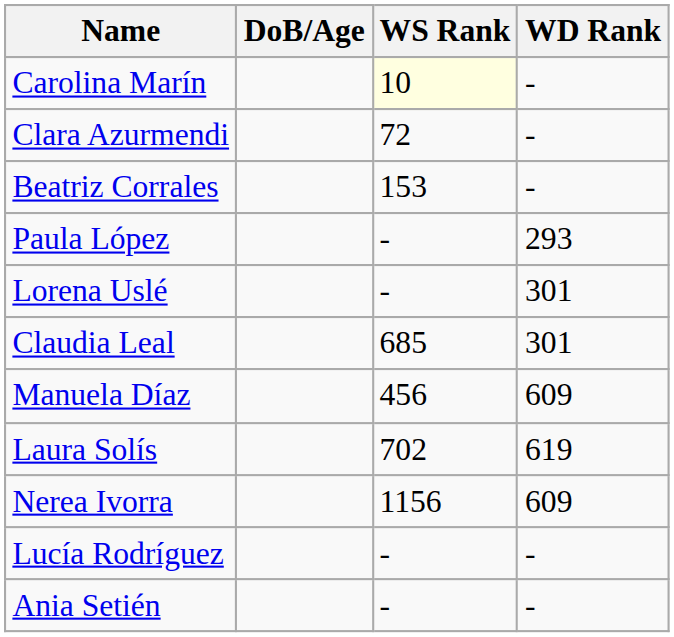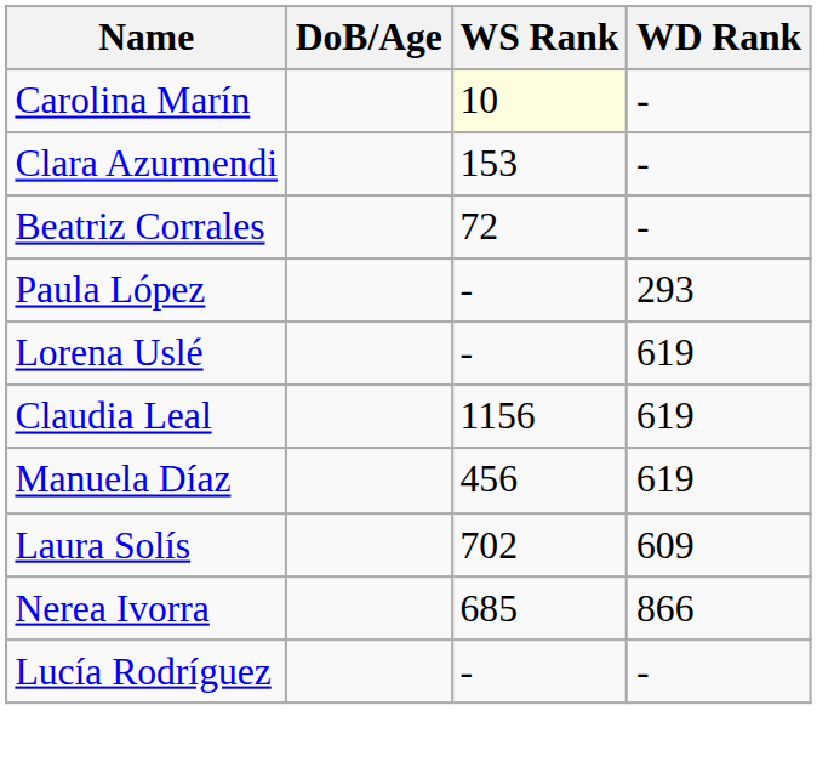Clara Azurmendi | WS Rank: 72 -> 153
Beatriz Corrales | WS Rank: 153 -> 72
Lorena Uslé | WD Rank: 301 -> 619
Claudia Leal | WS Rank: 685 -> 1156
Claudia Leal | WD Rank: 301 -> 619
Manuela Díaz | WD Rank: 609 -> 619
Laura Solís | WD Rank: 619 -> 609
Nerea Ivorra | WS Rank: 1156 -> 685
Nerea Ivorra | WD Rank: 609 -> 866
- row: Ania Setién | - | -
